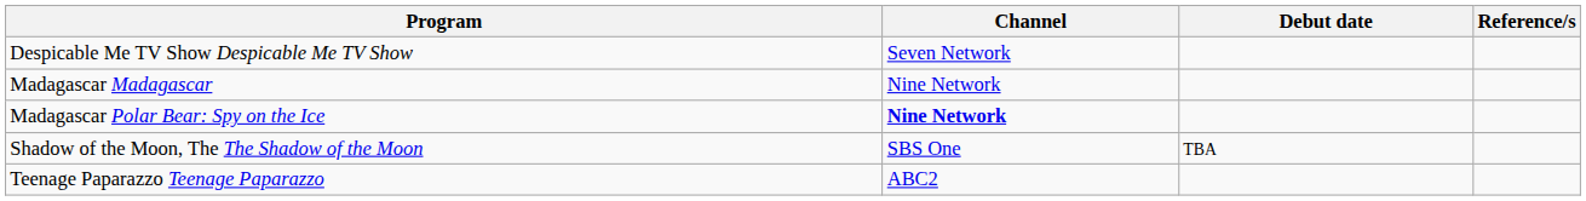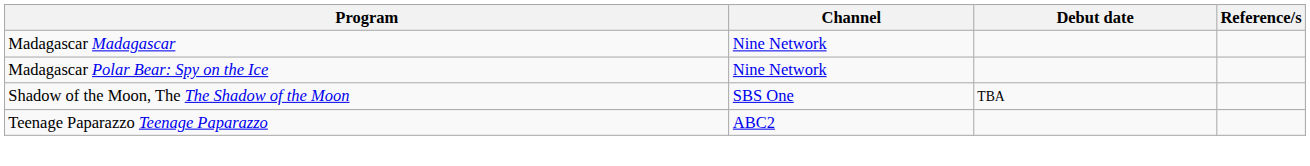- row: Despicable Me TV Show Despicable Me TV Show | Seven Network
Madagascar Polar Bear: Spy on the Ice | Channel: bold -> normal
